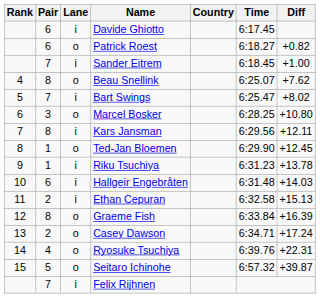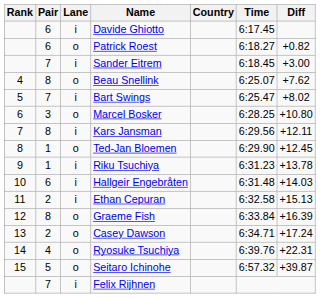Sander Eitrem | Diff: +1.00 -> +3.00
